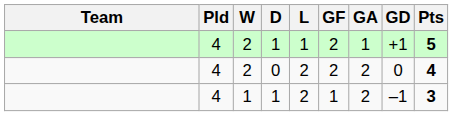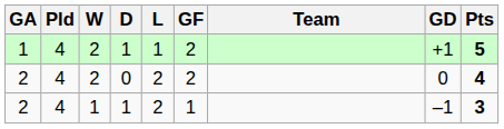columns swapped: Team <-> GA
